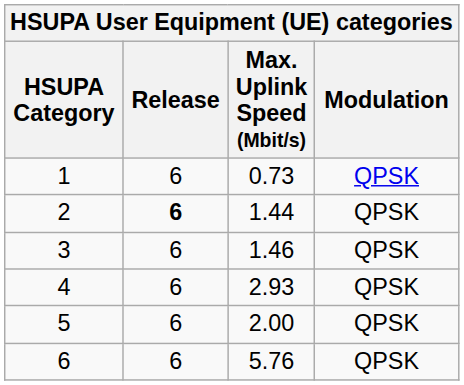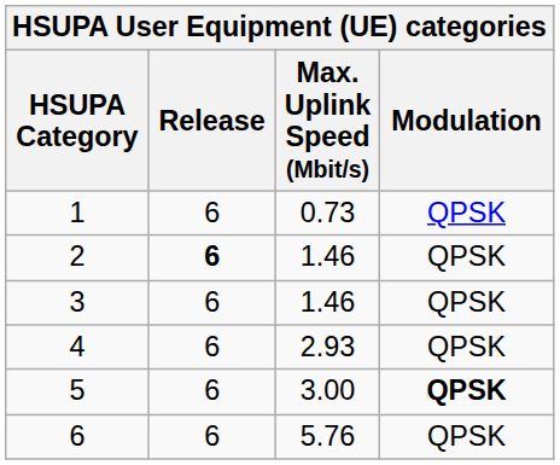2 | Max. Uplink Speed (Mbit/s): 1.44 -> 1.46
5 | Max. Uplink Speed (Mbit/s): 2.00 -> 3.00
5 | Modulation: normal -> bold
